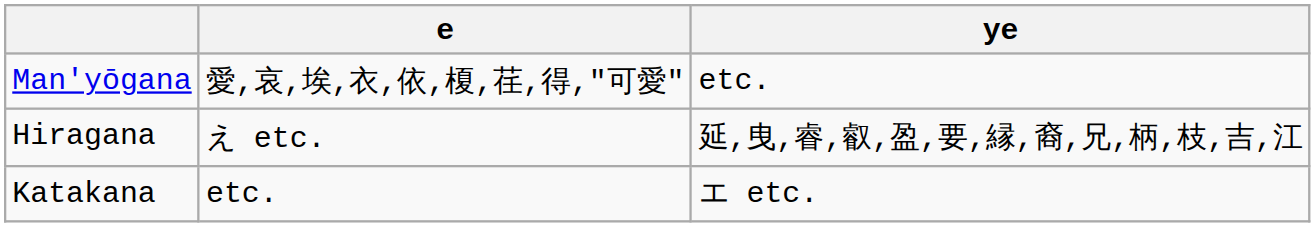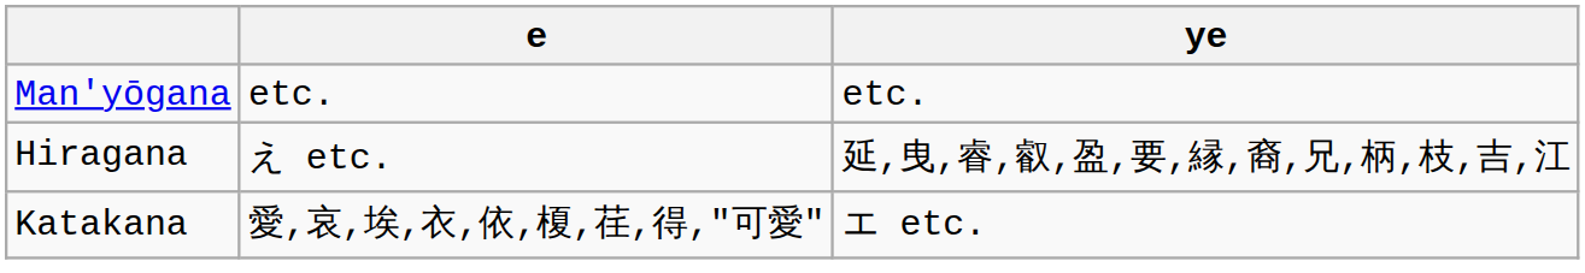Man'yōgana | e: 愛,哀,埃,衣,依,榎,荏,得,"可愛" -> etc.
Katakana | e: etc. -> 愛,哀,埃,衣,依,榎,荏,得,"可愛"
